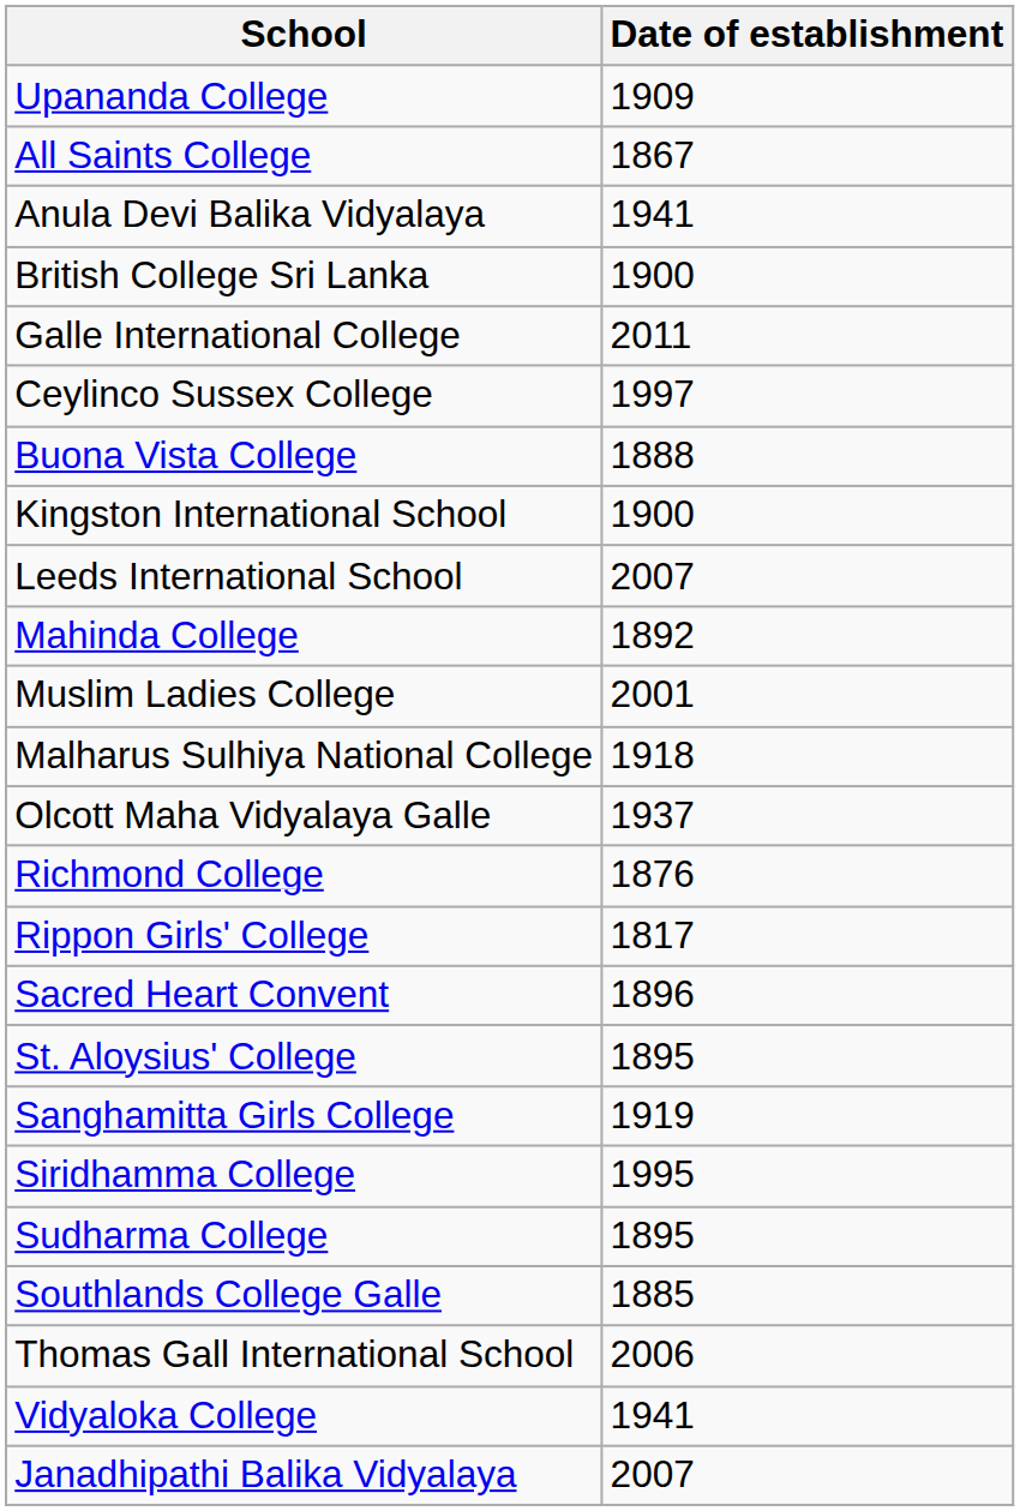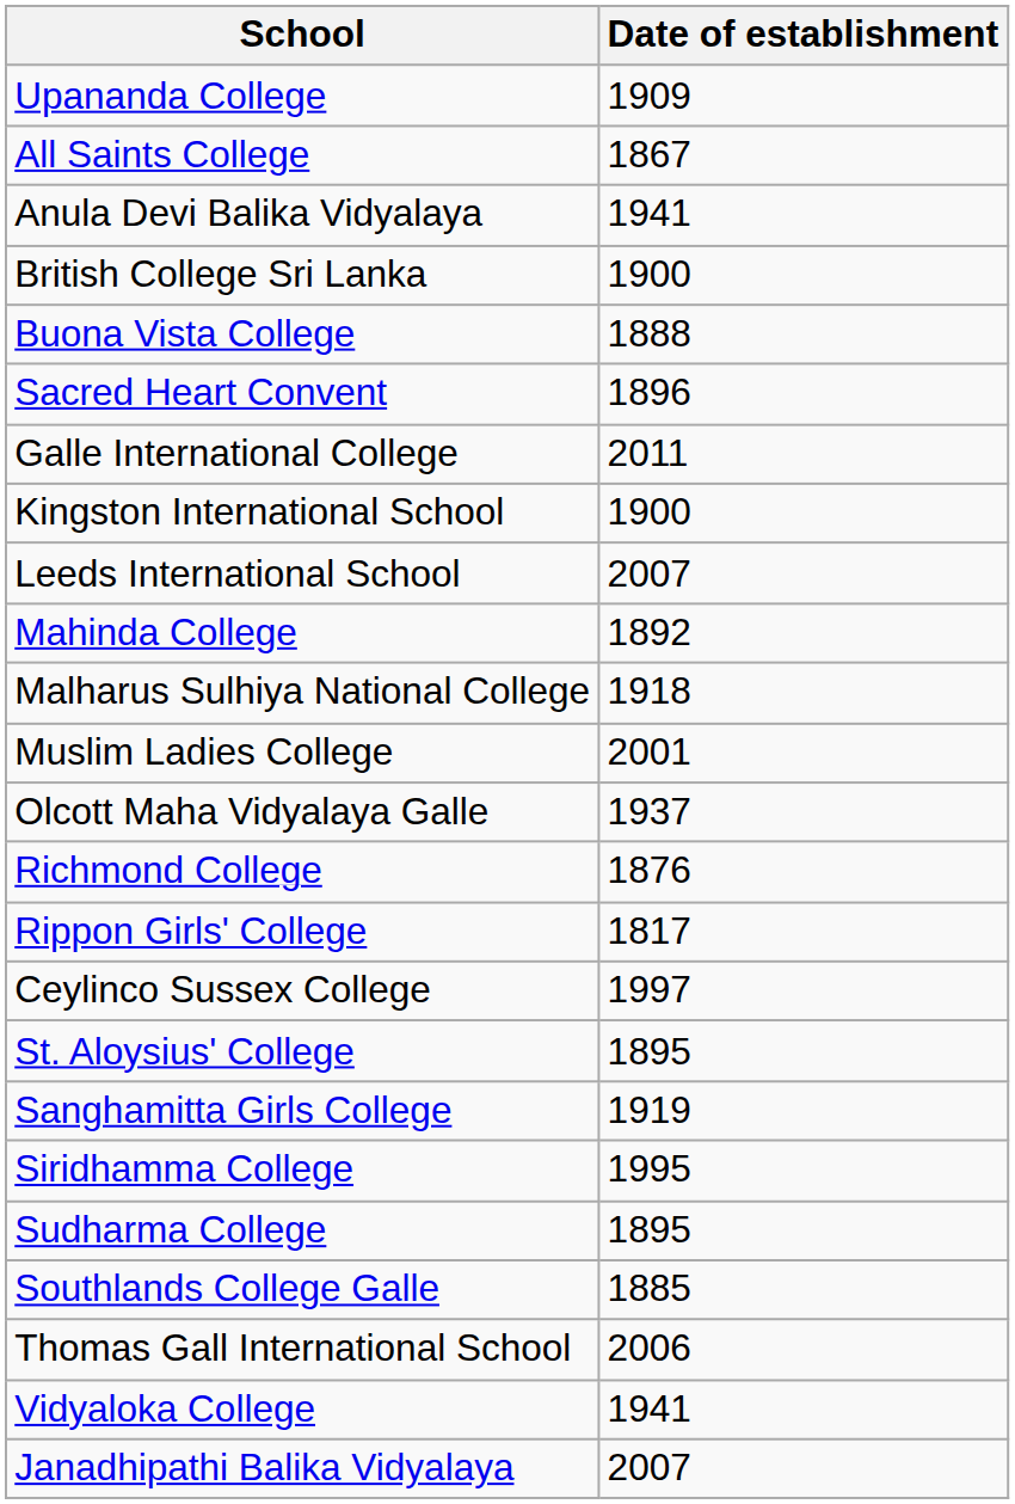rows swapped: Buona Vista College <-> Galle International College
rows swapped: Ceylinco Sussex College <-> Sacred Heart Convent
rows swapped: Malharus Sulhiya National College <-> Muslim Ladies College
